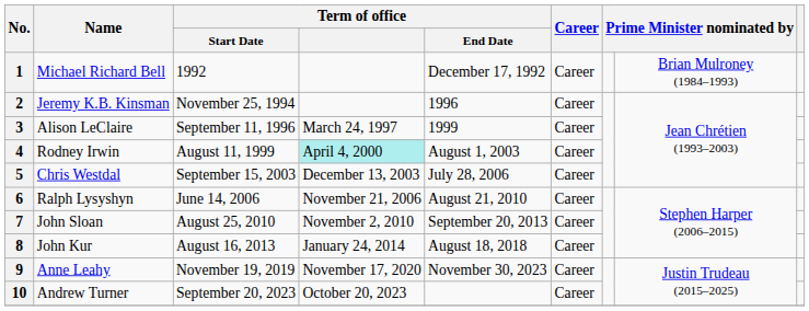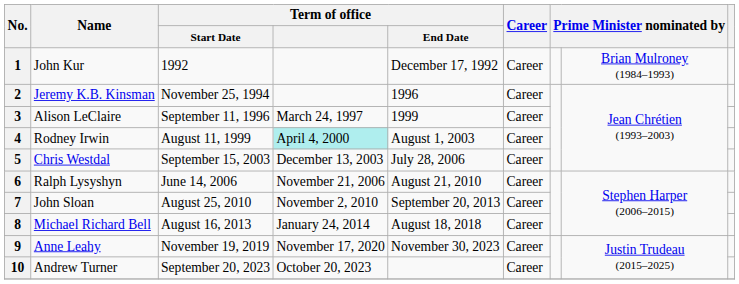1 | Name: Michael Richard Bell -> John Kur
8 | Name: John Kur -> Michael Richard Bell
